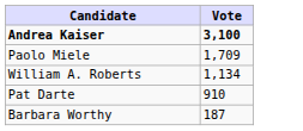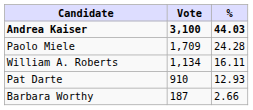+ column: % | 44.03 | 24.28 | 16.11 | 12.93 | 2.66
